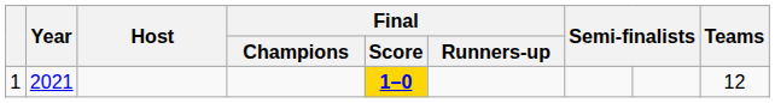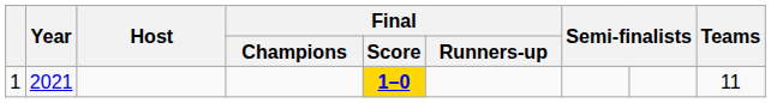1 | Teams: 12 -> 11
